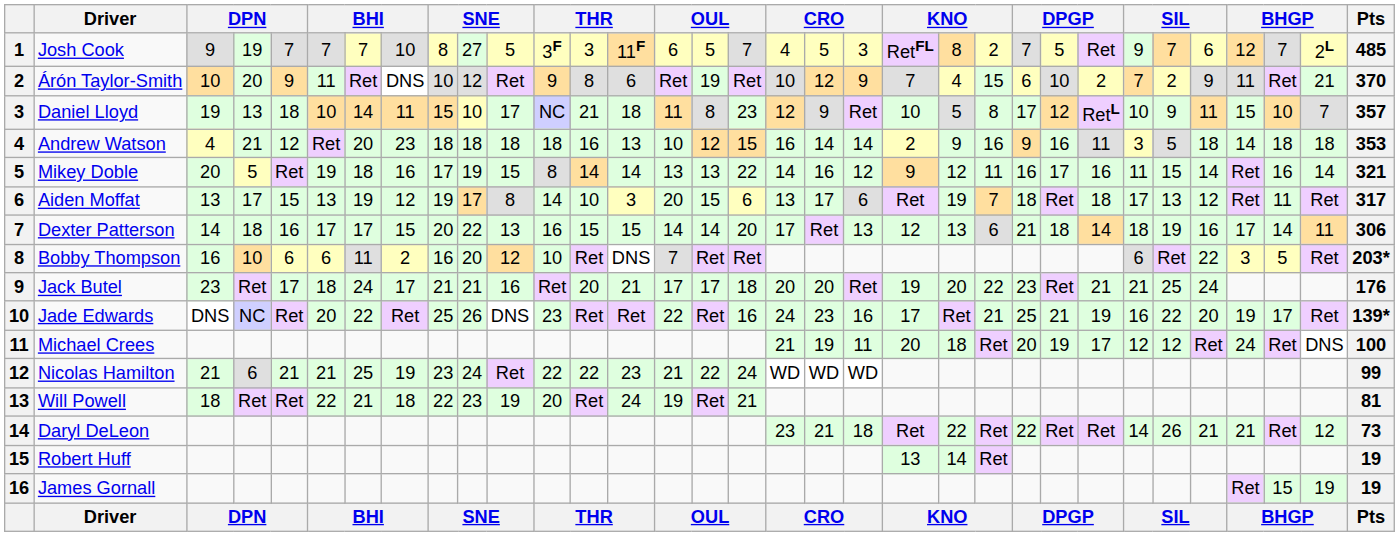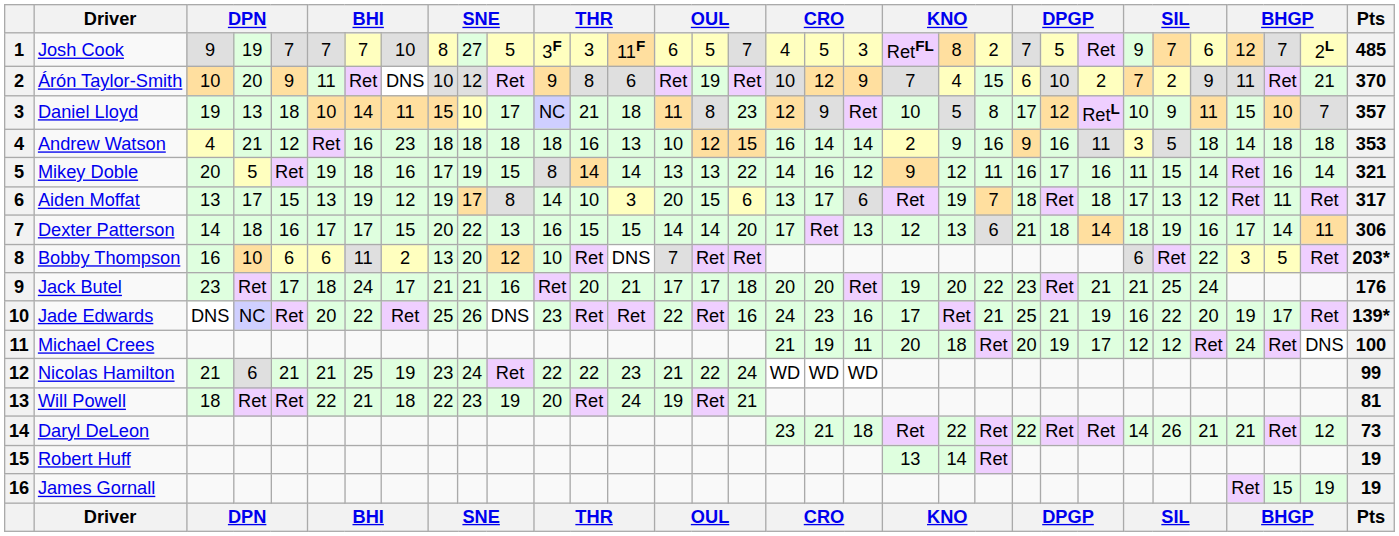Andrew Watson | column 7: 20 -> 16
Bobby Thompson | column 9: 16 -> 13
